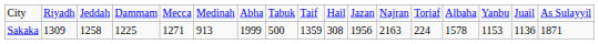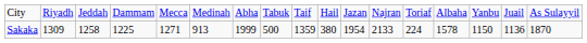Sakaka | column 10: 308 -> 380
Sakaka | column 11: 1956 -> 1954
Sakaka | column 12: 2163 -> 2133
Sakaka | column 15: 1153 -> 1150
Sakaka | column 17: 1871 -> 1870
